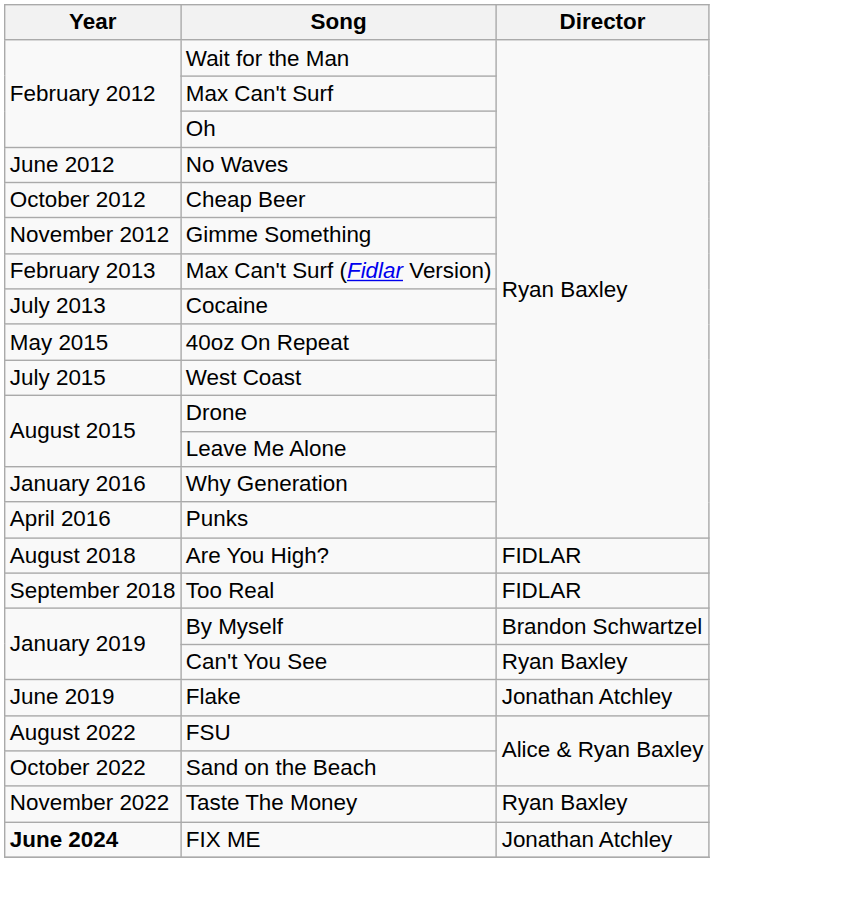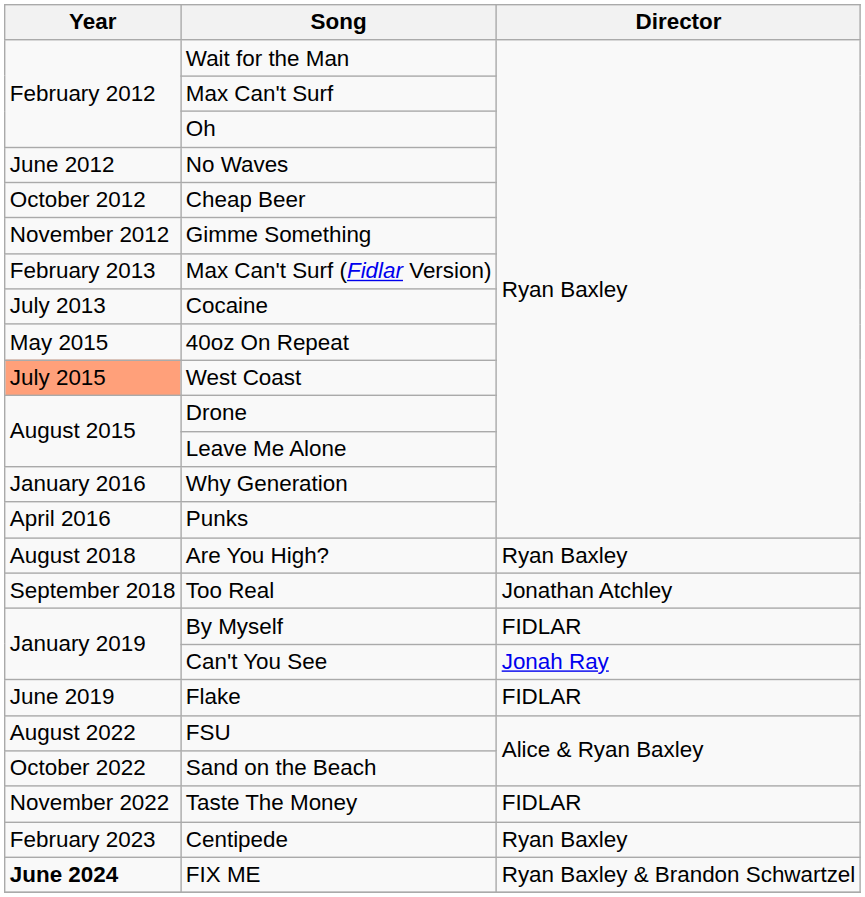West Coast | Year: no background -> lightsalmon background
Are You High? | Director: FIDLAR -> Ryan Baxley
Too Real | Director: FIDLAR -> Jonathan Atchley
By Myself | Director: Brandon Schwartzel -> FIDLAR
Can't You See | Director: Ryan Baxley -> Jonah Ray
Flake | Director: Jonathan Atchley -> FIDLAR
Taste The Money | Director: Ryan Baxley -> FIDLAR
+ row: February 2023 | Centipede | Ryan Baxley
FIX ME | Director: Jonathan Atchley -> Ryan Baxley & Brandon Schwartzel
